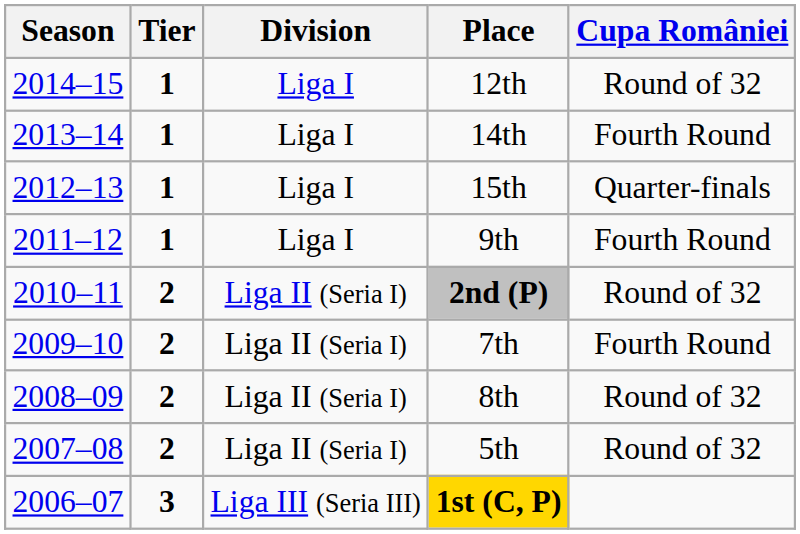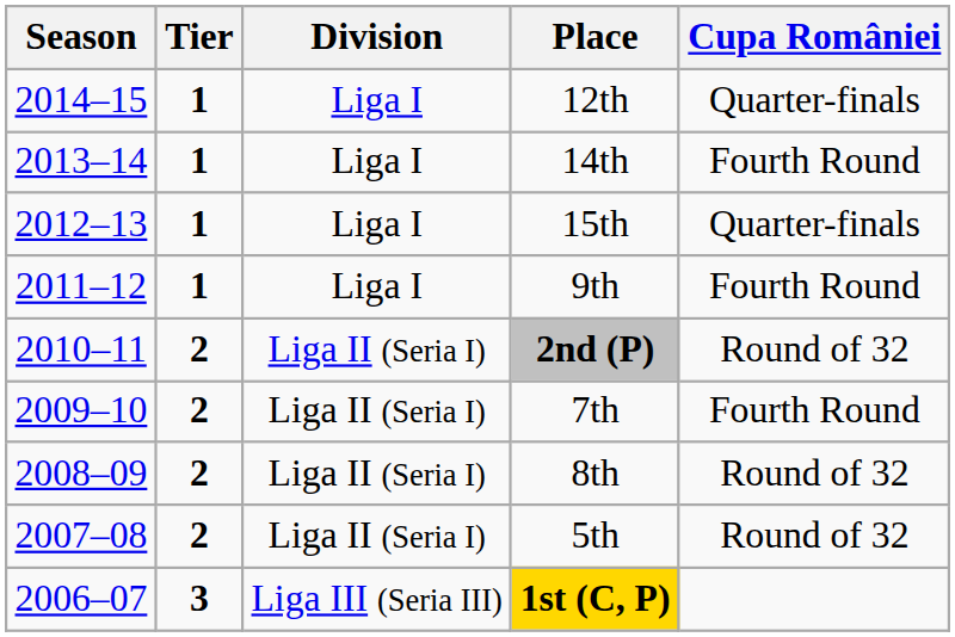12th | Cupa României: Round of 32 -> Quarter-finals
